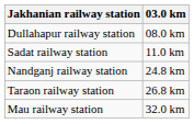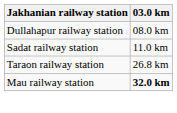- row: Nandganj railway station | 24.8 km
Mau railway station | 03.0 km: normal -> bold
